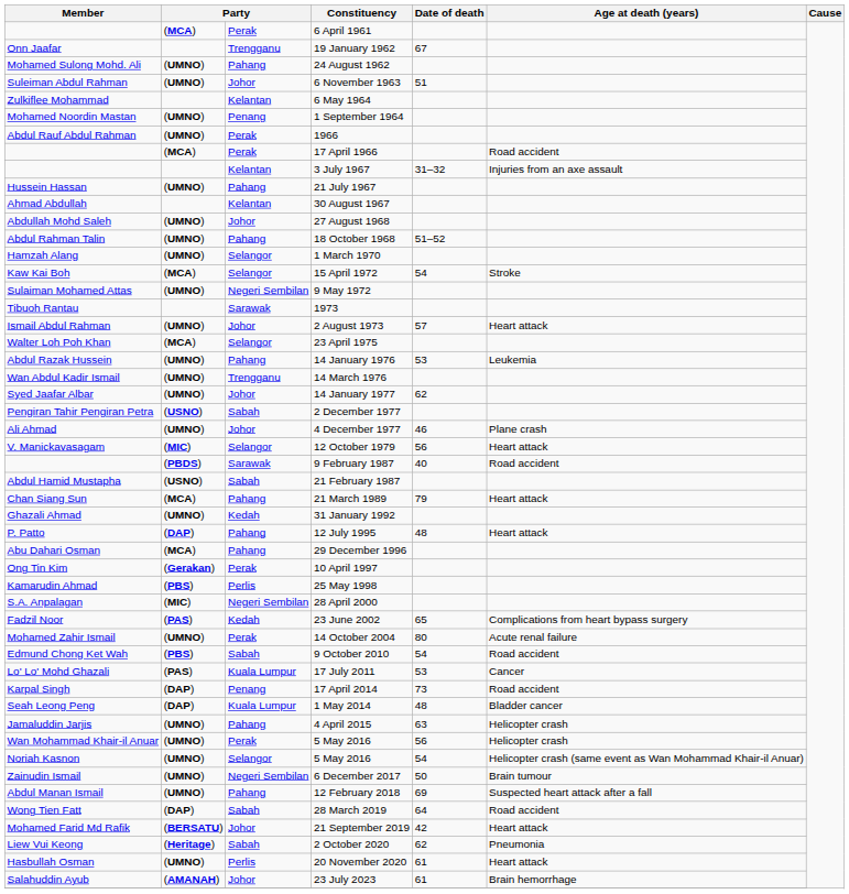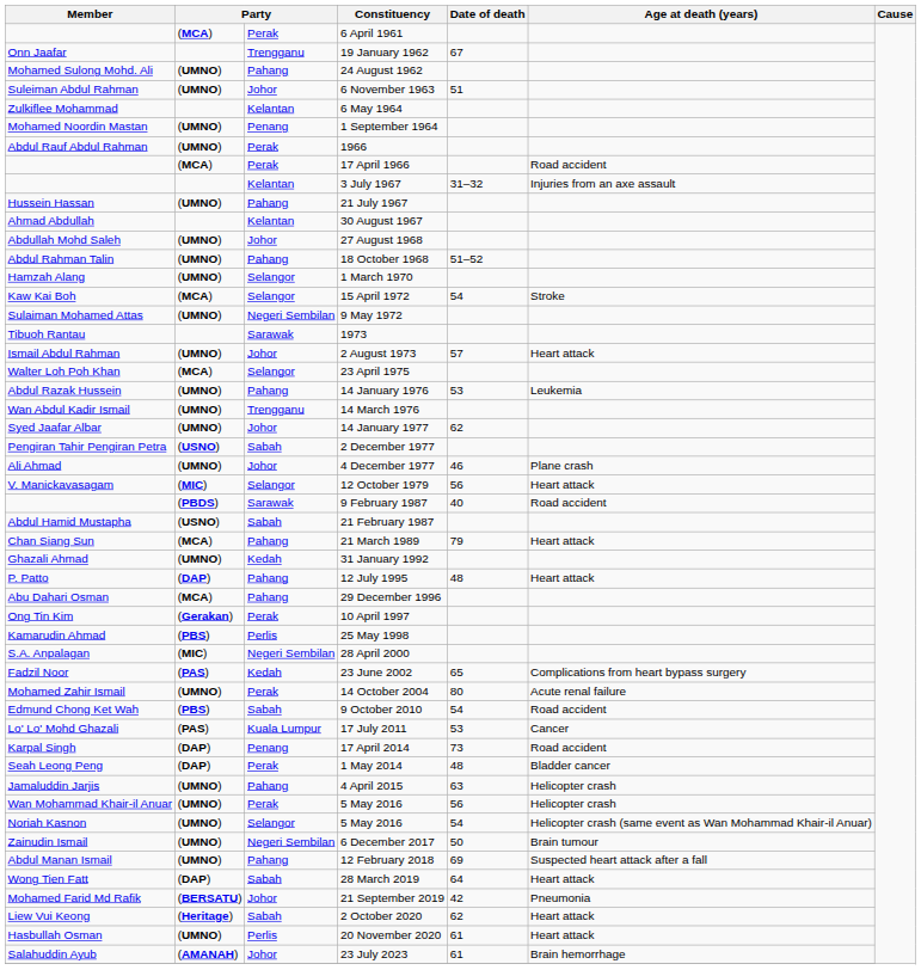1 May 2014 | column 3: Kuala Lumpur -> Perak
28 March 2019 | Age at death (years): Road accident -> Heart attack
21 September 2019 | Age at death (years): Heart attack -> Pneumonia
2 October 2020 | Age at death (years): Pneumonia -> Heart attack
